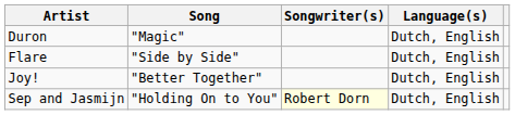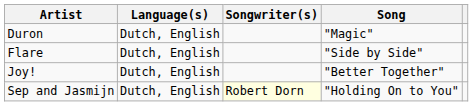columns swapped: Song <-> Language(s)
